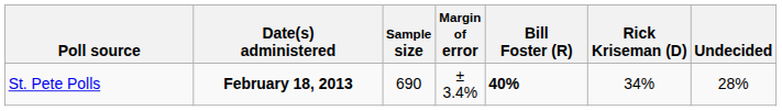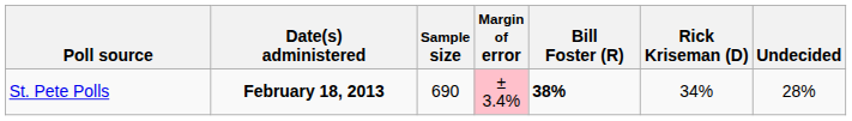St. Pete Polls | Margin of error: no background -> pink background
St. Pete Polls | Bill Foster (R): 40% -> 38%
